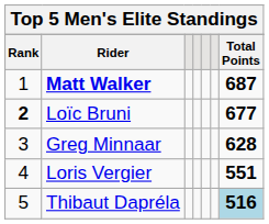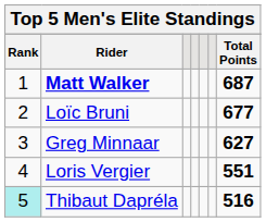Loïc Bruni | Rank: bold -> normal
Greg Minnaar | Total Points: 628 -> 627
Thibaut Dapréla | Rank: no background -> paleturquoise background
Thibaut Dapréla | Total Points: lightblue background -> no background
